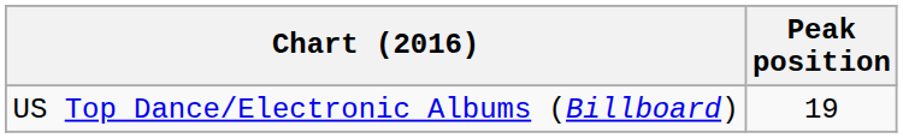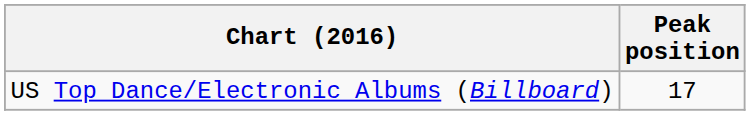US Top Dance/Electronic Albums (Billboard) | Peak position: 19 -> 17
